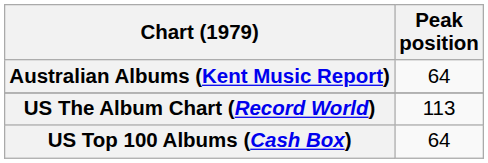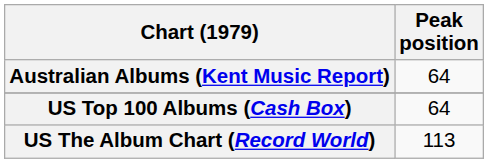rows swapped: US Top 100 Albums (Cash Box) <-> US The Album Chart (Record World)
